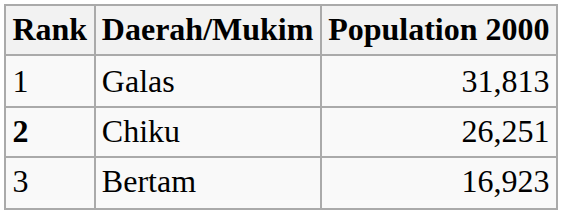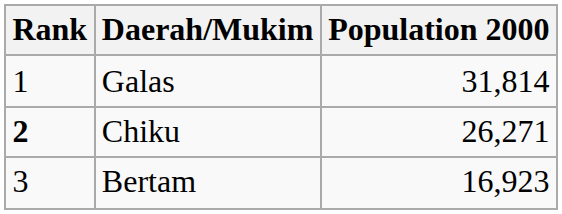Galas | Population 2000: 31,813 -> 31,814
Chiku | Population 2000: 26,251 -> 26,271
